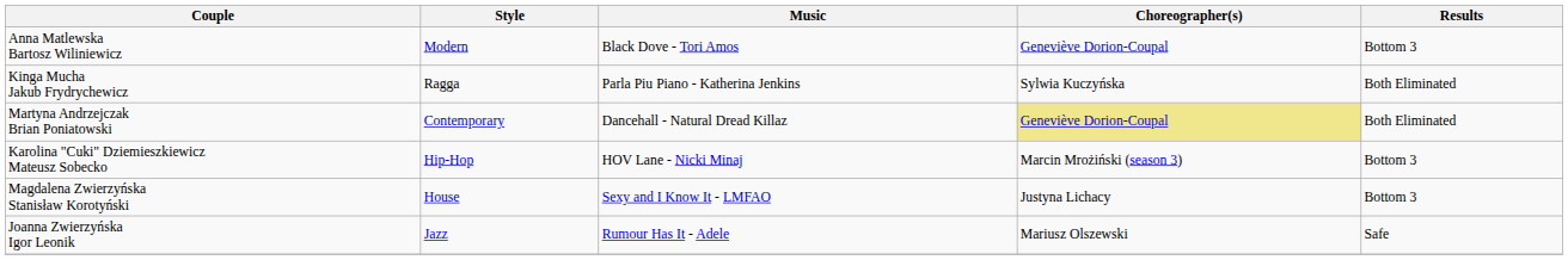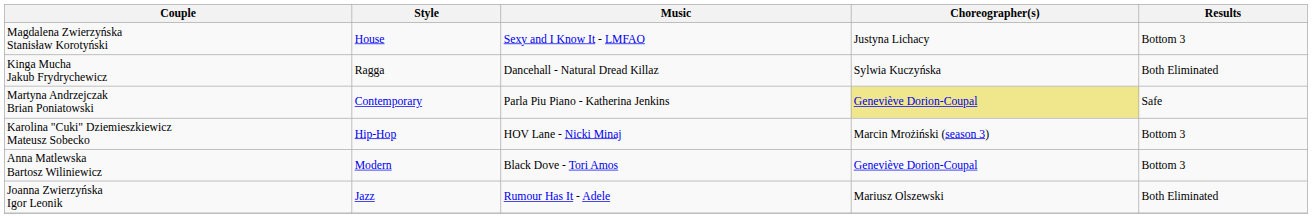rows swapped: Magdalena Zwierzyńska Stanisław Korotyński <-> Anna Matlewska Bartosz Wiliniewicz
Kinga Mucha Jakub Frydrychewicz | Music: Parla Piu Piano - Katherina Jenkins -> Dancehall - Natural Dread Killaz
Martyna Andrzejczak Brian Poniatowski | Music: Dancehall - Natural Dread Killaz -> Parla Piu Piano - Katherina Jenkins
Martyna Andrzejczak Brian Poniatowski | Results: Both Eliminated -> Safe
Joanna Zwierzyńska Igor Leonik | Results: Safe -> Both Eliminated
